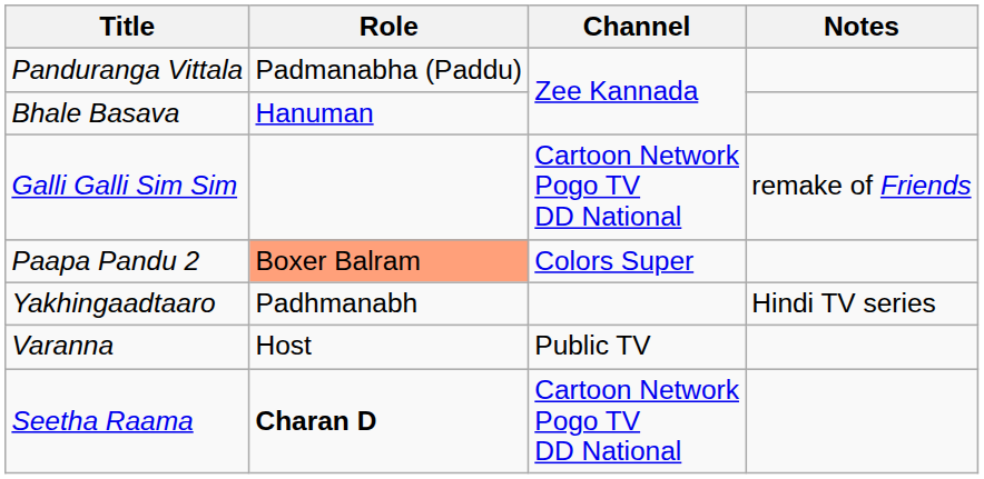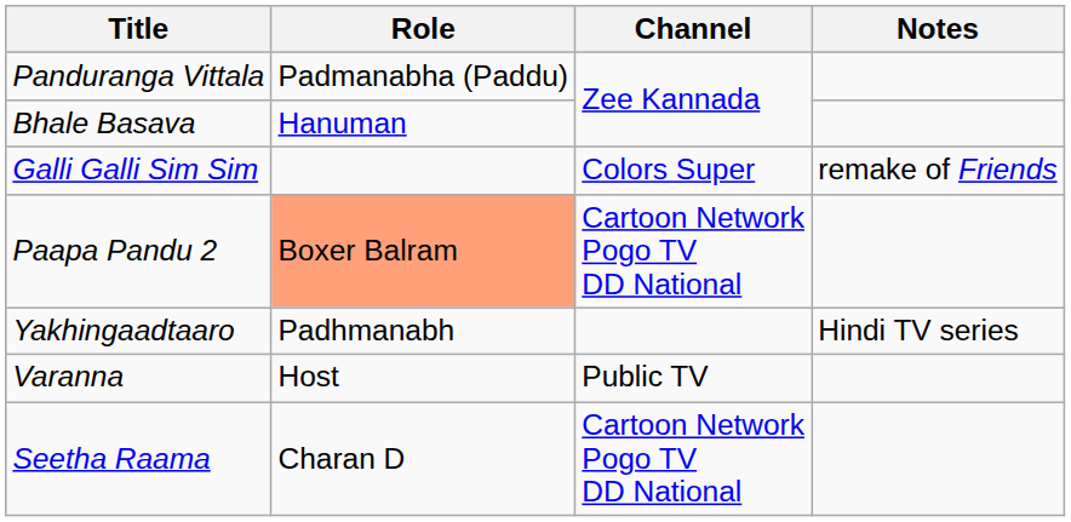Galli Galli Sim Sim | Channel: Cartoon Network Pogo TV DD National -> Colors Super
Paapa Pandu 2 | Channel: Colors Super -> Cartoon Network Pogo TV DD National
Seetha Raama | Role: bold -> normal
